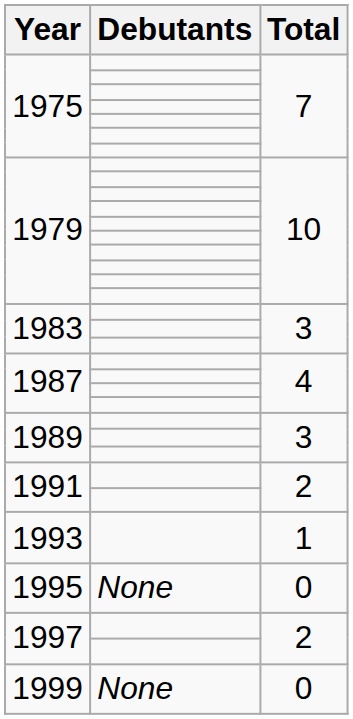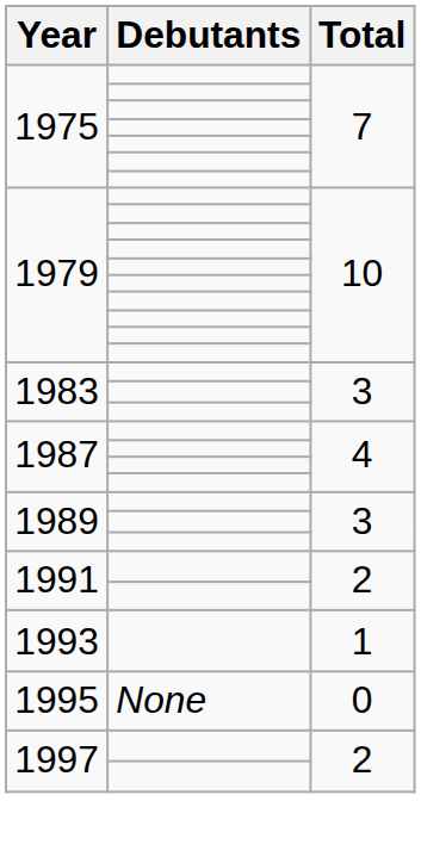- row: 1999 | None | 0
